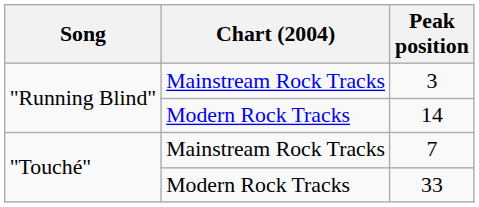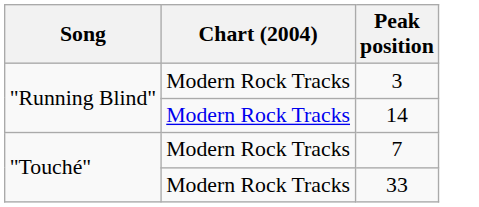3 | Chart (2004): Mainstream Rock Tracks -> Modern Rock Tracks
7 | Chart (2004): Mainstream Rock Tracks -> Modern Rock Tracks
